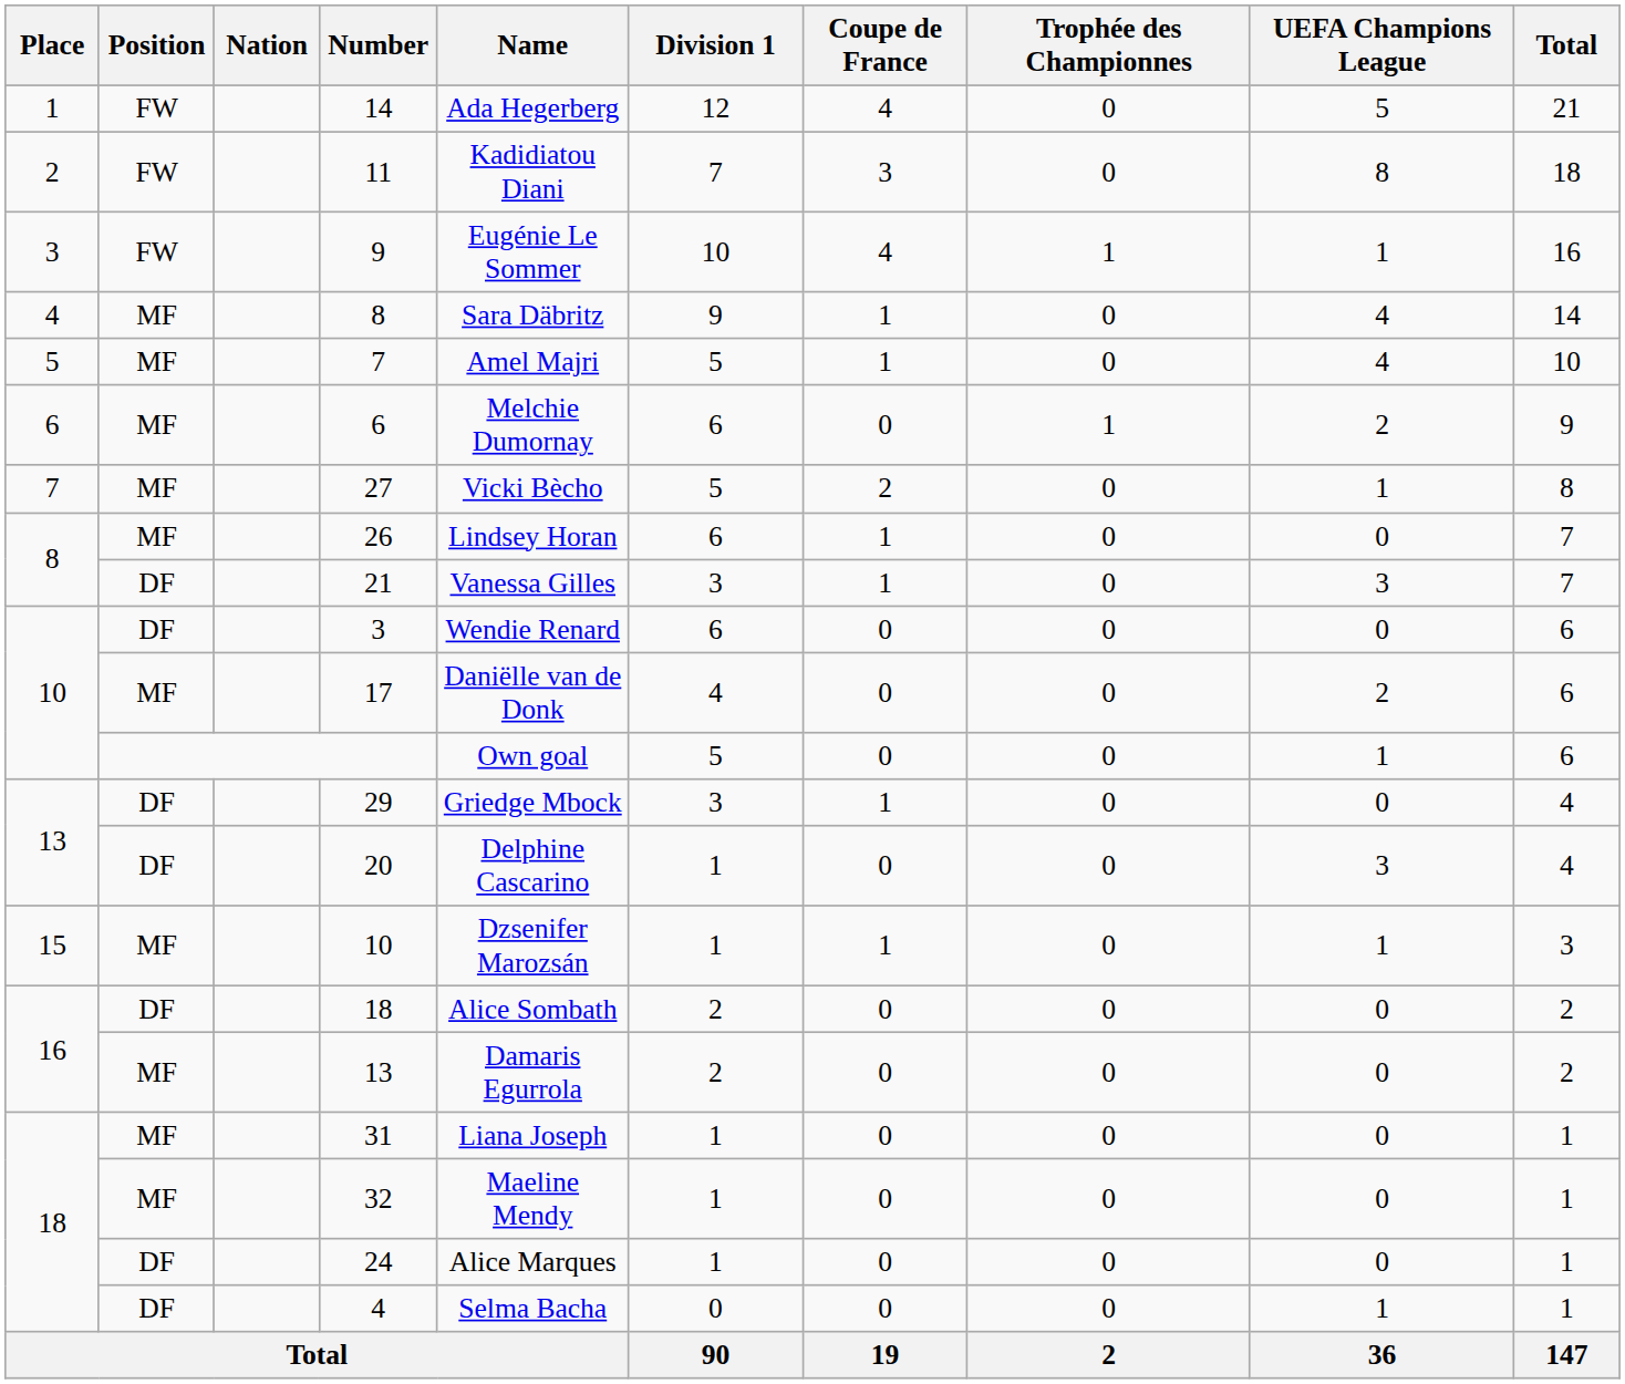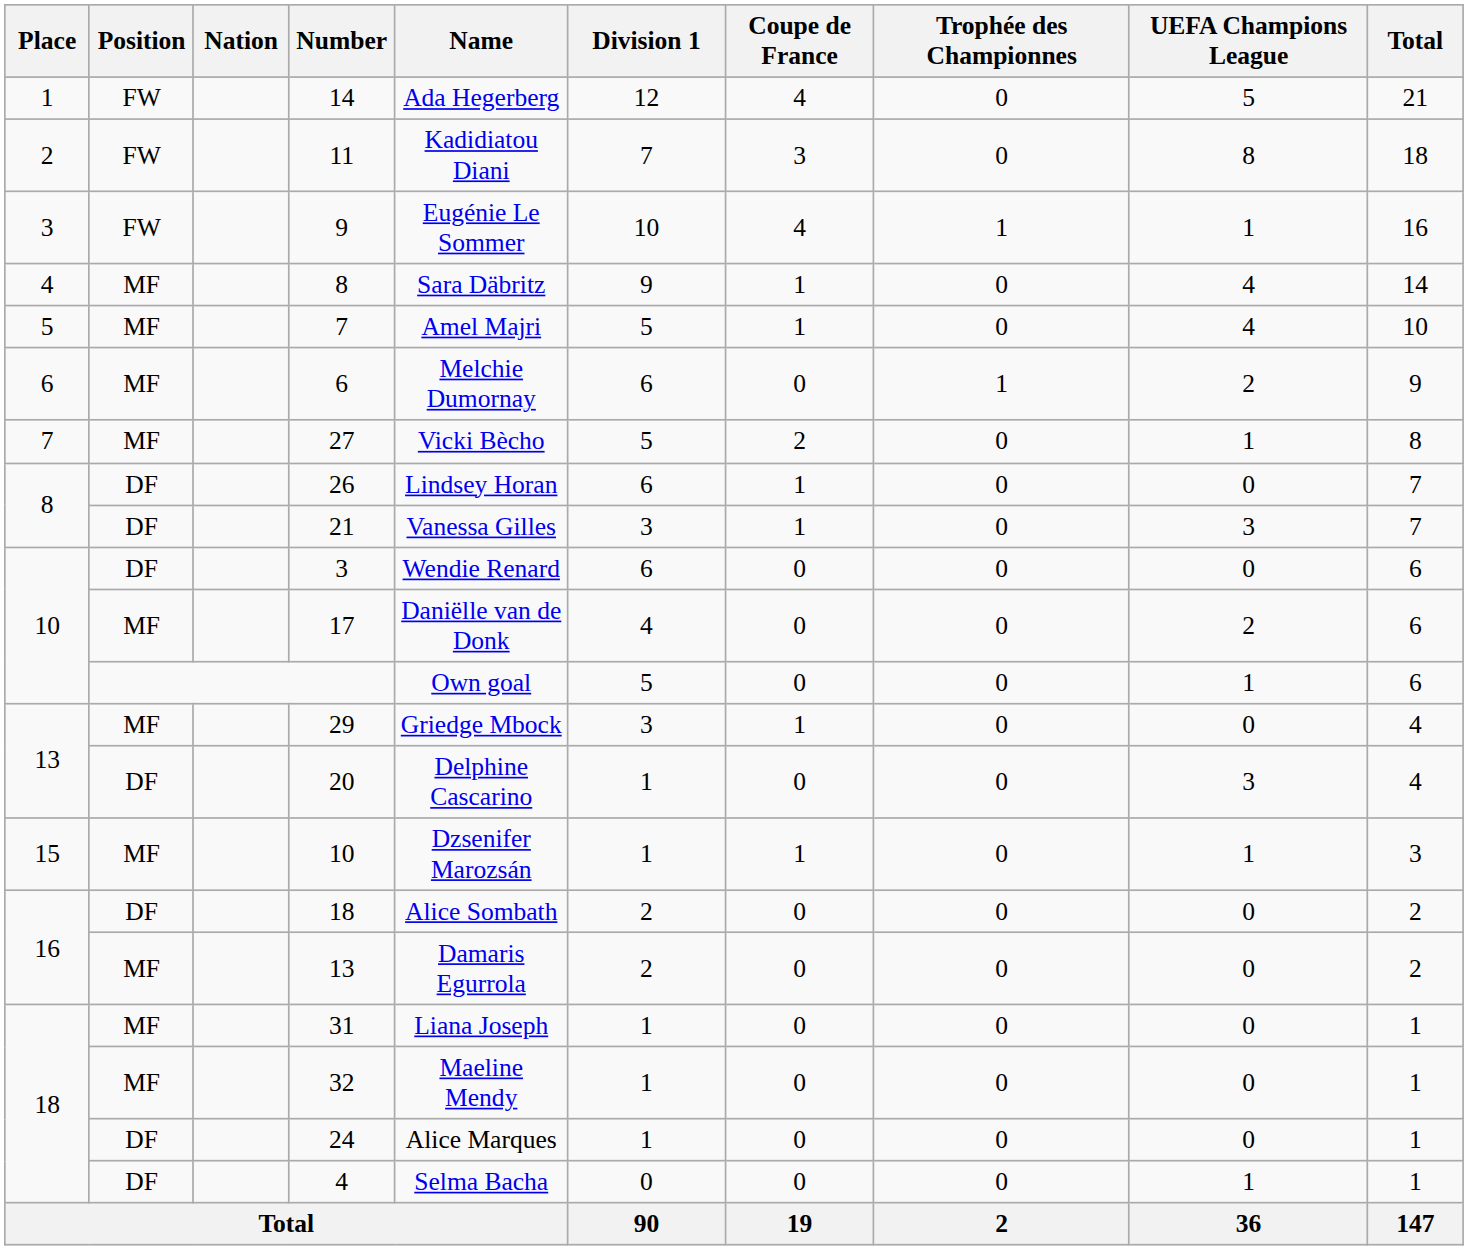26 | Position: MF -> DF
29 | Position: DF -> MF
